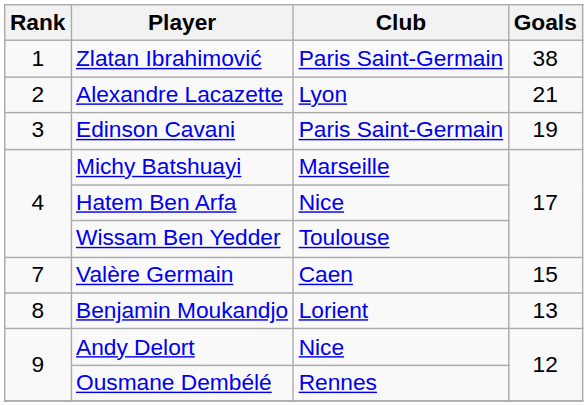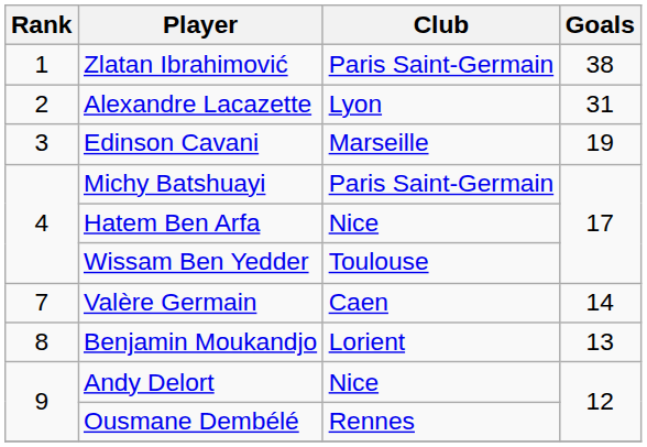Alexandre Lacazette | Goals: 21 -> 31
Edinson Cavani | Club: Paris Saint-Germain -> Marseille
Michy Batshuayi | Club: Marseille -> Paris Saint-Germain
Valère Germain | Goals: 15 -> 14
